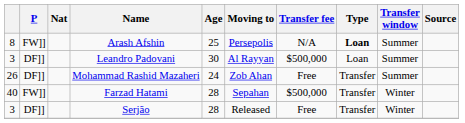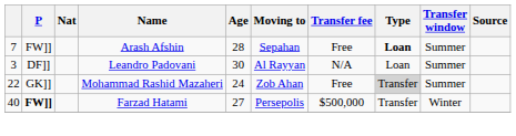Arash Afshin | column 1: 8 -> 7
Arash Afshin | Age: 25 -> 28
Arash Afshin | Moving to: Persepolis -> Sepahan
Arash Afshin | Transfer fee: N/A -> Free
Leandro Padovani | Transfer fee: $500,000 -> N/A
Mohammad Rashid Mazaheri | column 1: 26 -> 22
Mohammad Rashid Mazaheri | P: DF]] -> GK]]
Mohammad Rashid Mazaheri | Type: no background -> lightgrey background
Farzad Hatami | P: normal -> bold
Farzad Hatami | Age: 28 -> 27
Farzad Hatami | Moving to: Sepahan -> Persepolis
- row: 3 | DF]] | Serjão | 28 | Released | Free | Transfer | Winter
